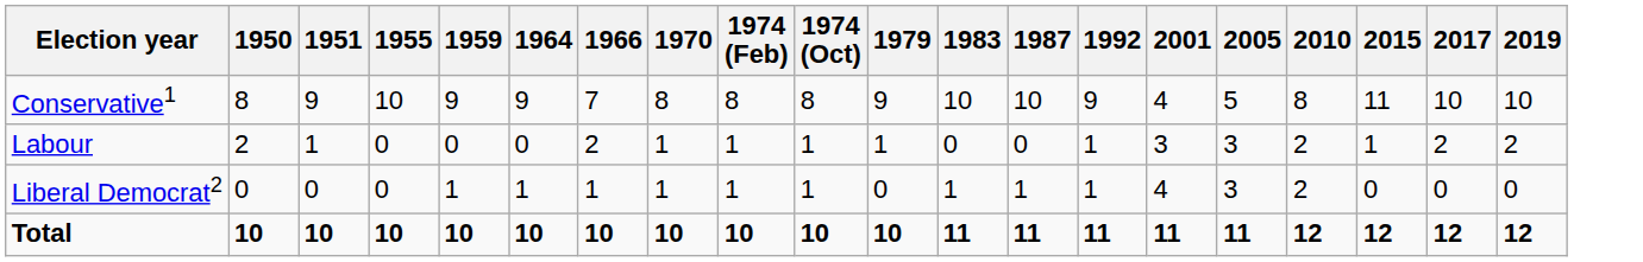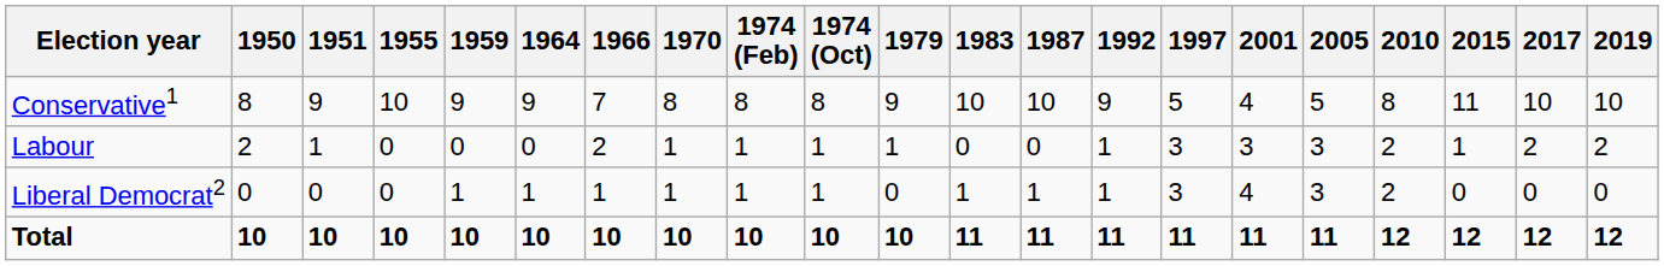+ column: 1997 | 5 | 3 | 3 | 11
